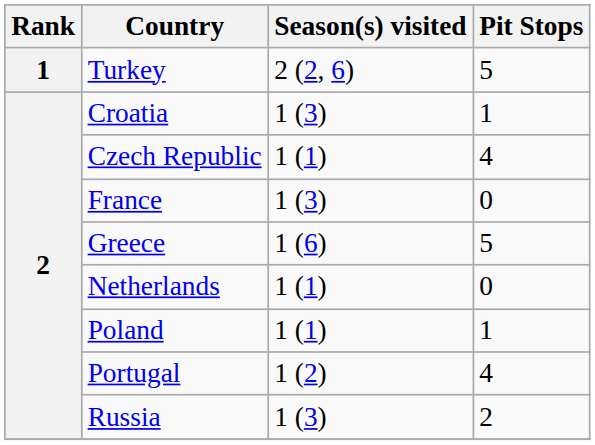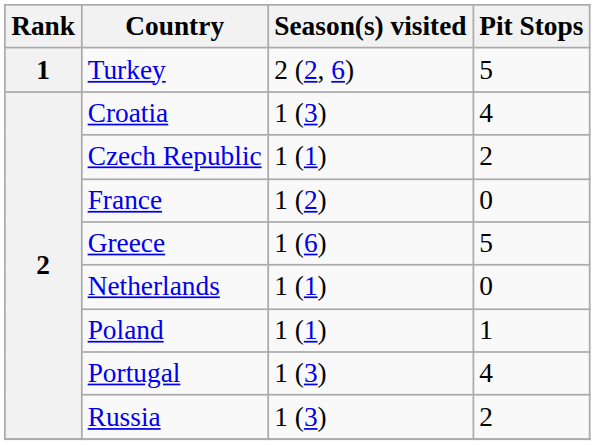Croatia | Pit Stops: 1 -> 4
Czech Republic | Pit Stops: 4 -> 2
France | Season(s) visited: 1 (3) -> 1 (2)
Portugal | Season(s) visited: 1 (2) -> 1 (3)
